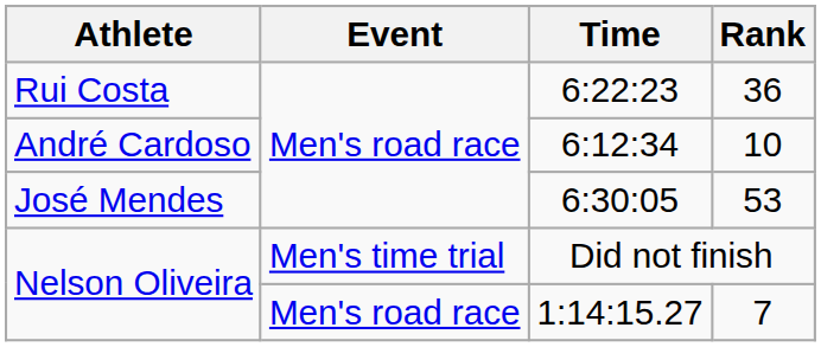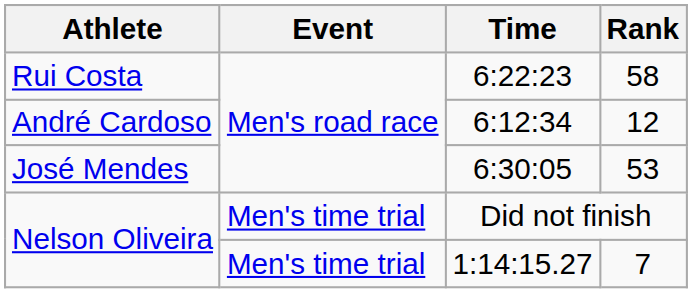6:22:23 | Rank: 36 -> 58
6:12:34 | Rank: 10 -> 12
1:14:15.27 | Event: Men's road race -> Men's time trial
